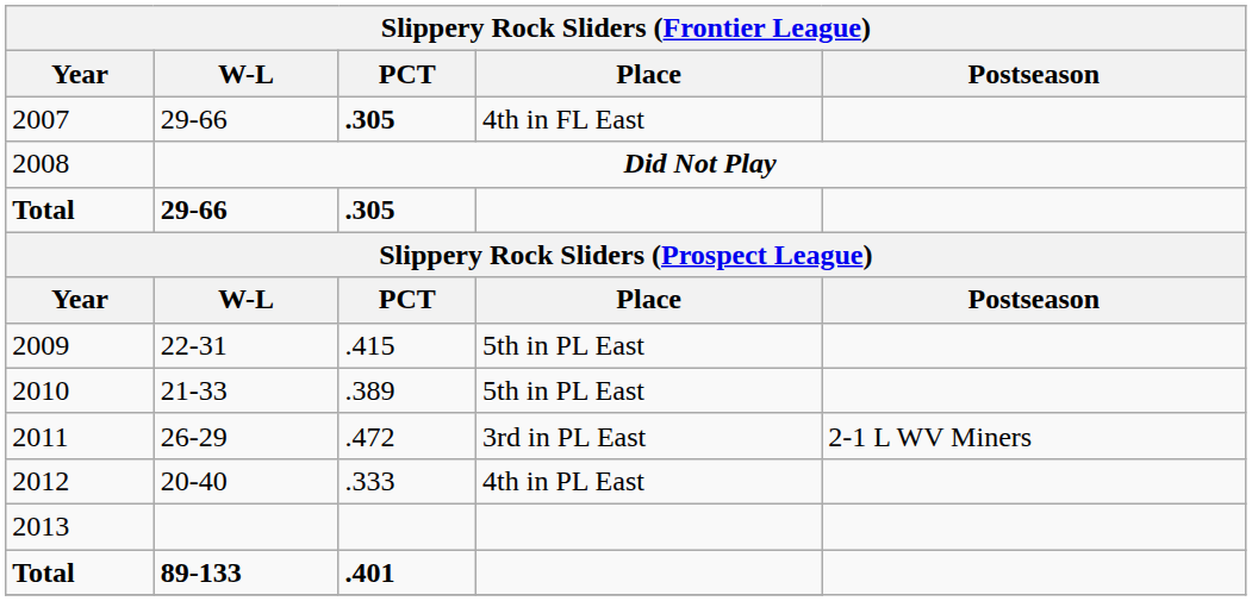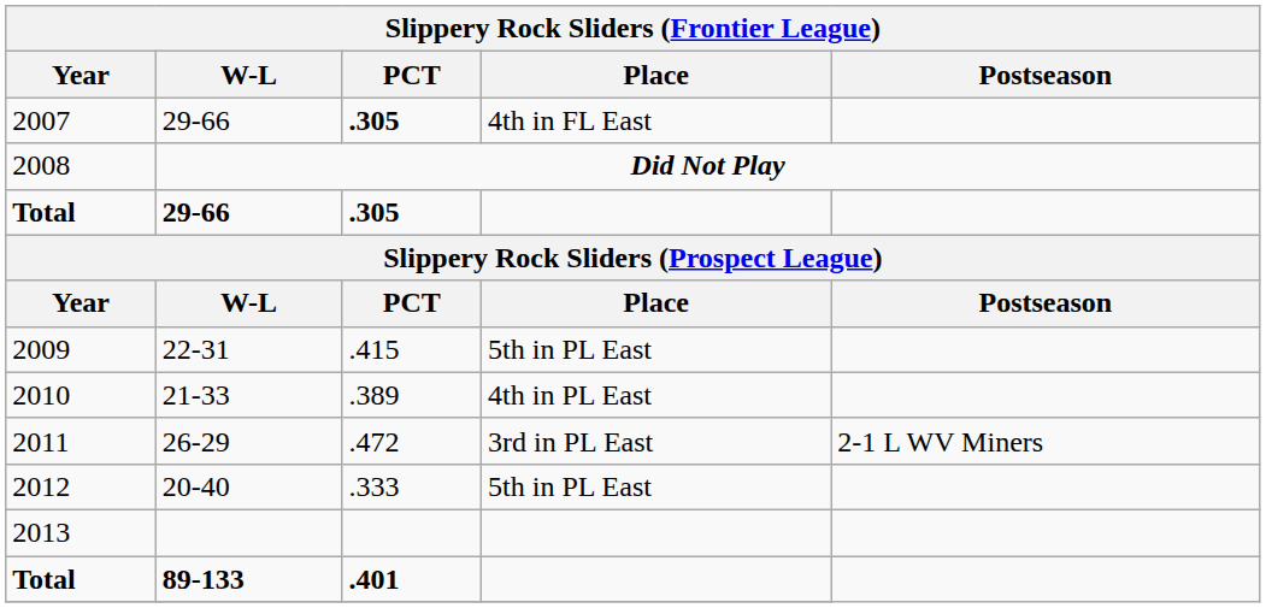2010 | Slippery Rock Sliders (Frontier League) / Place: 5th in PL East -> 4th in PL East
2012 | Slippery Rock Sliders (Frontier League) / Place: 4th in PL East -> 5th in PL East
